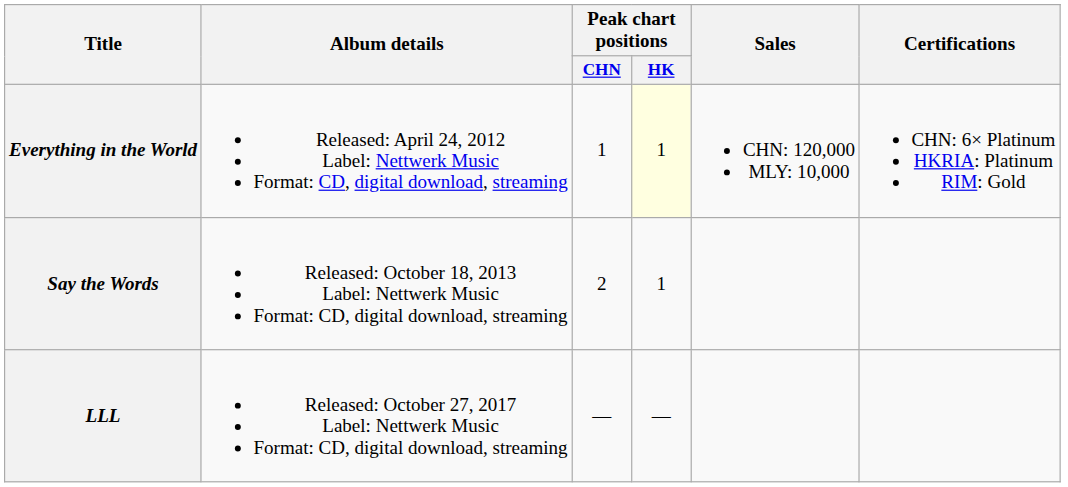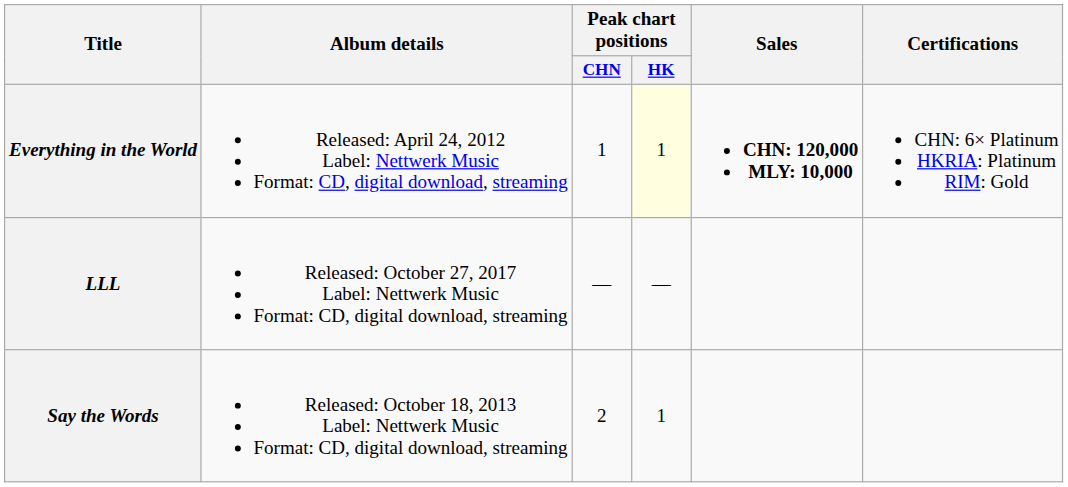Everything in the World | Sales: normal -> bold
rows swapped: Say the Words <-> LLL
